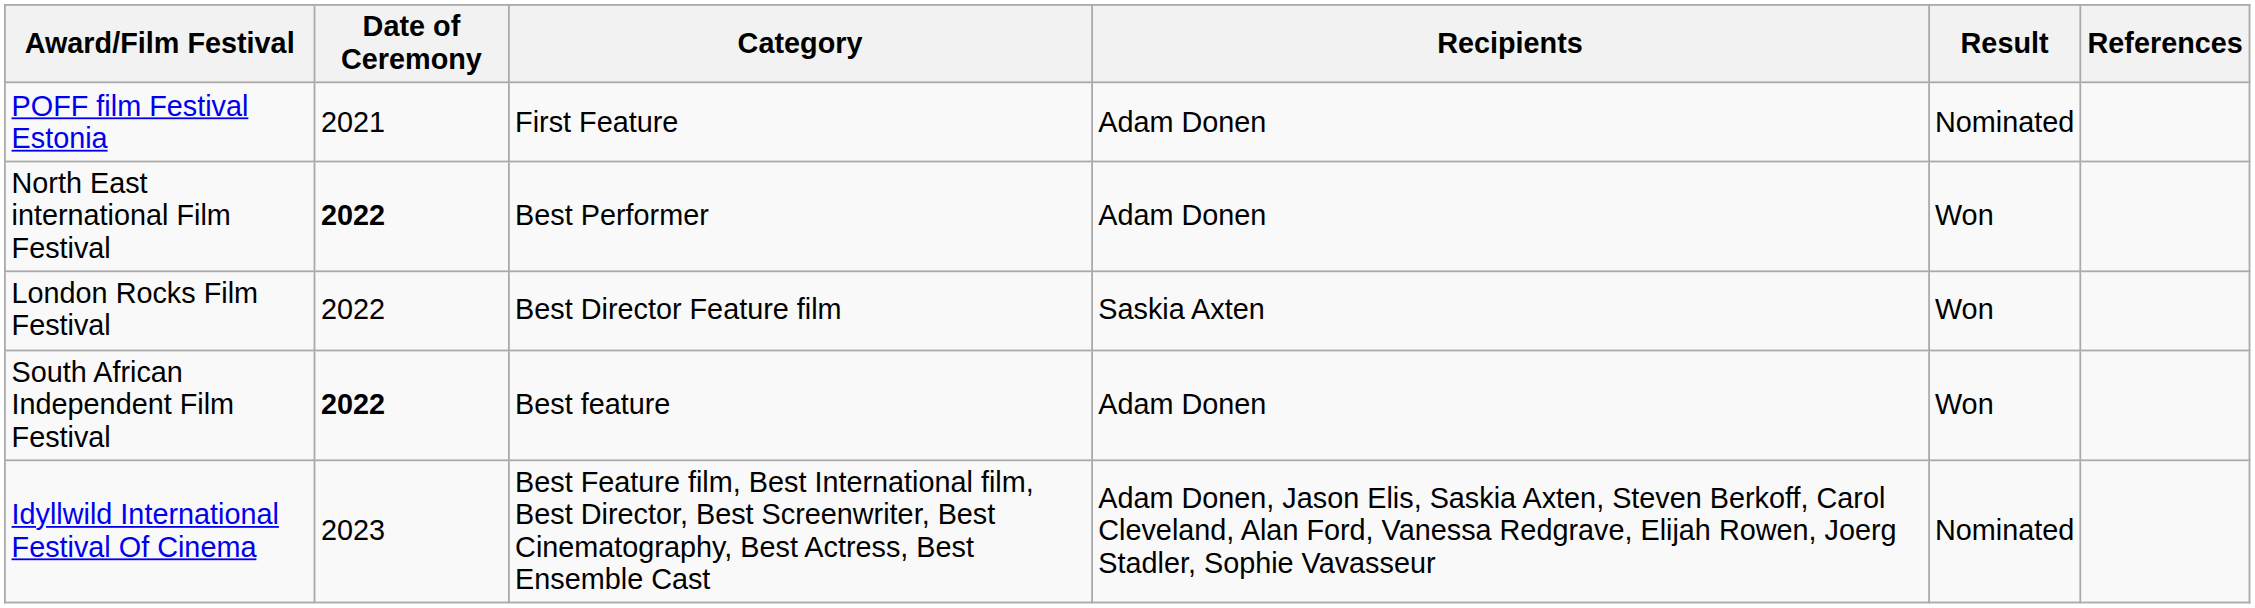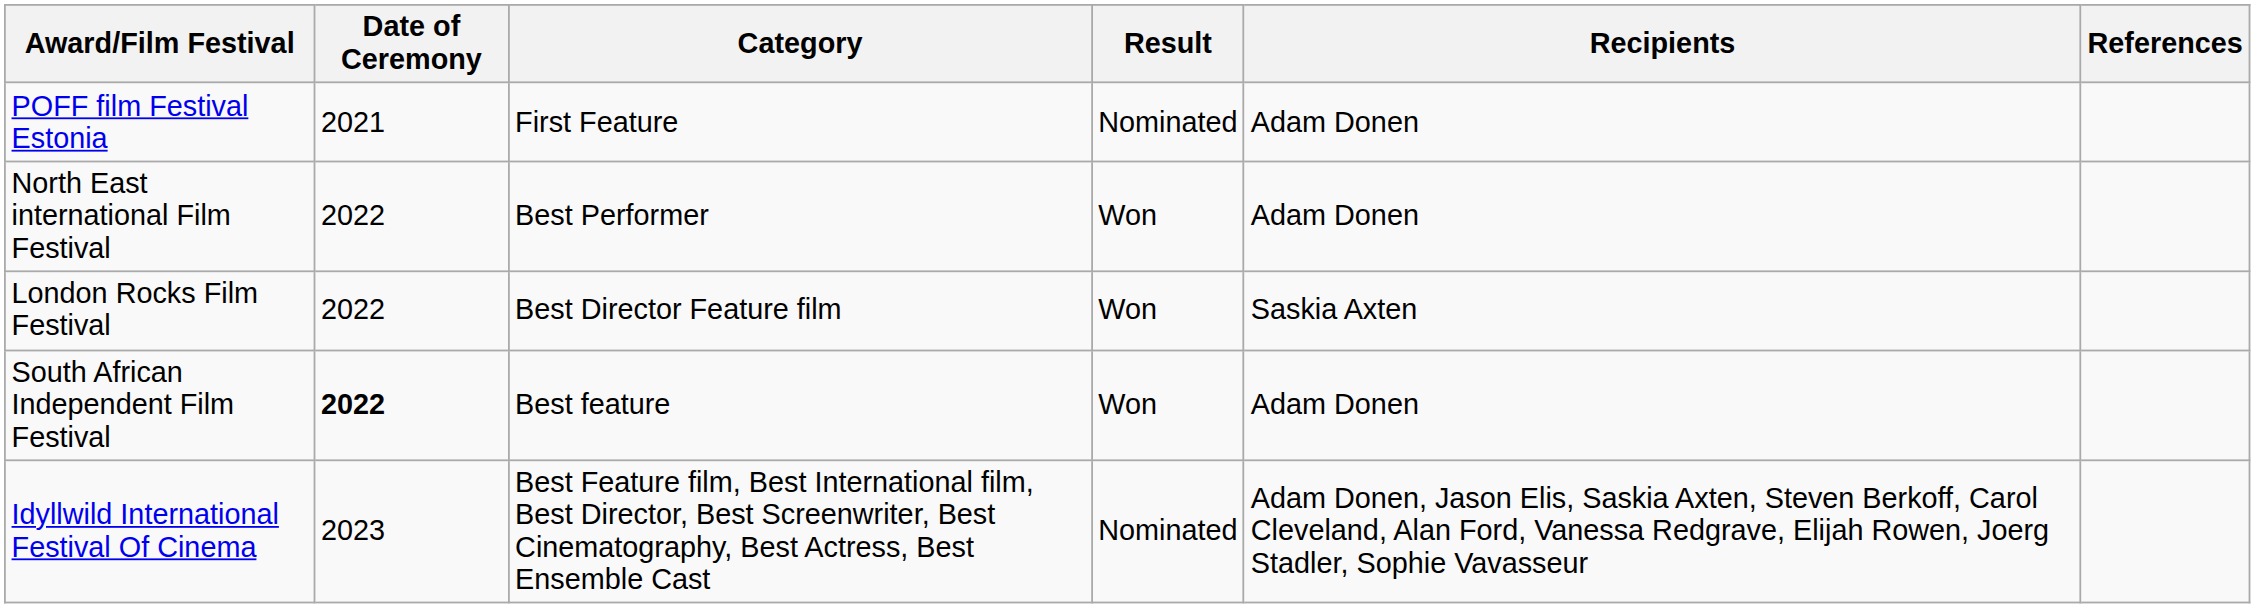columns swapped: Recipients <-> Result
North East international Film Festival | Date of Ceremony: bold -> normal
